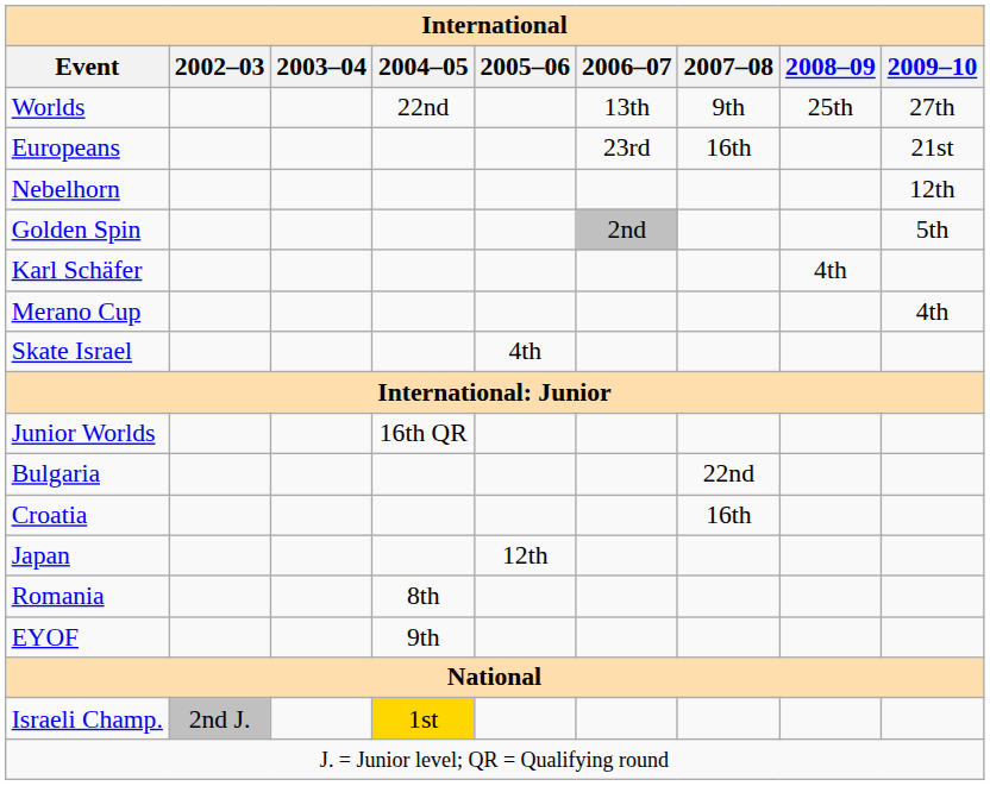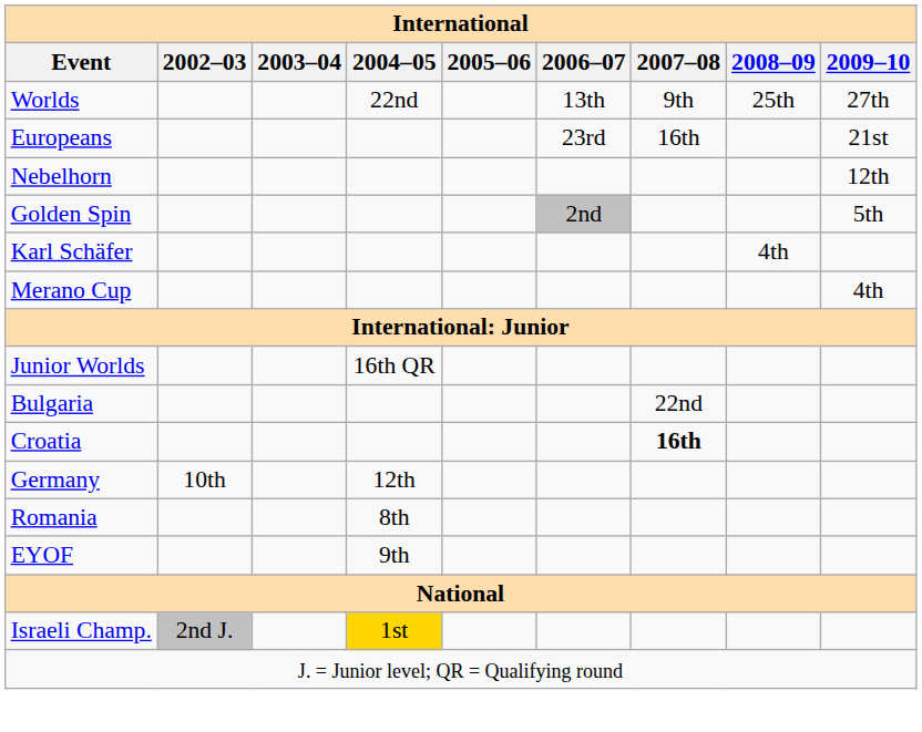- row: Skate Israel | 4th
Croatia | 2007–08: normal -> bold
+ row: Germany | 10th | 12th
- row: Japan | 12th
